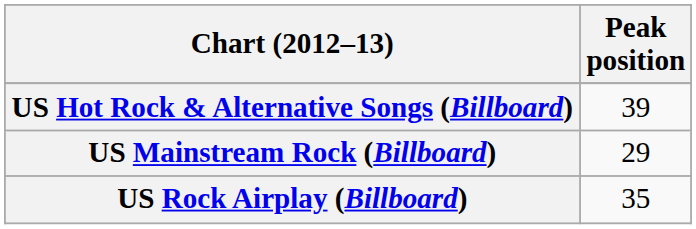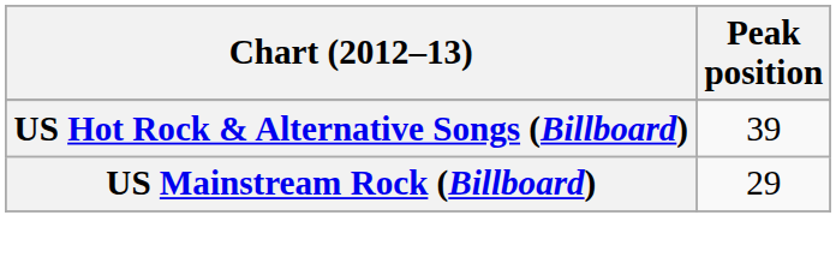- row: US Rock Airplay (Billboard) | 35
